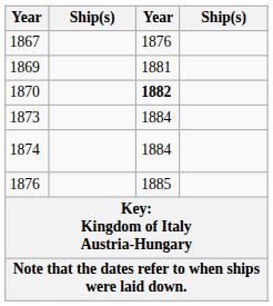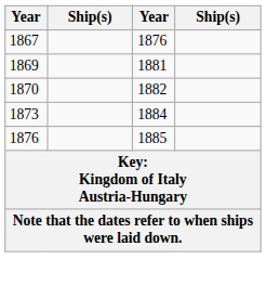1870 | column 3: bold -> normal
- row: 1874 | 1884
